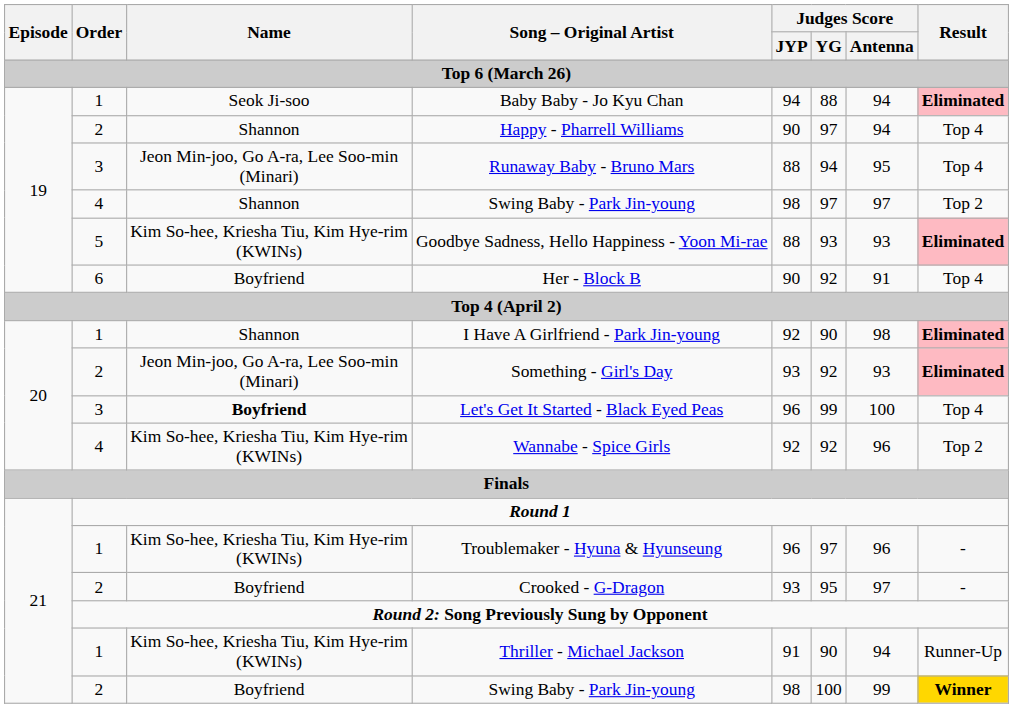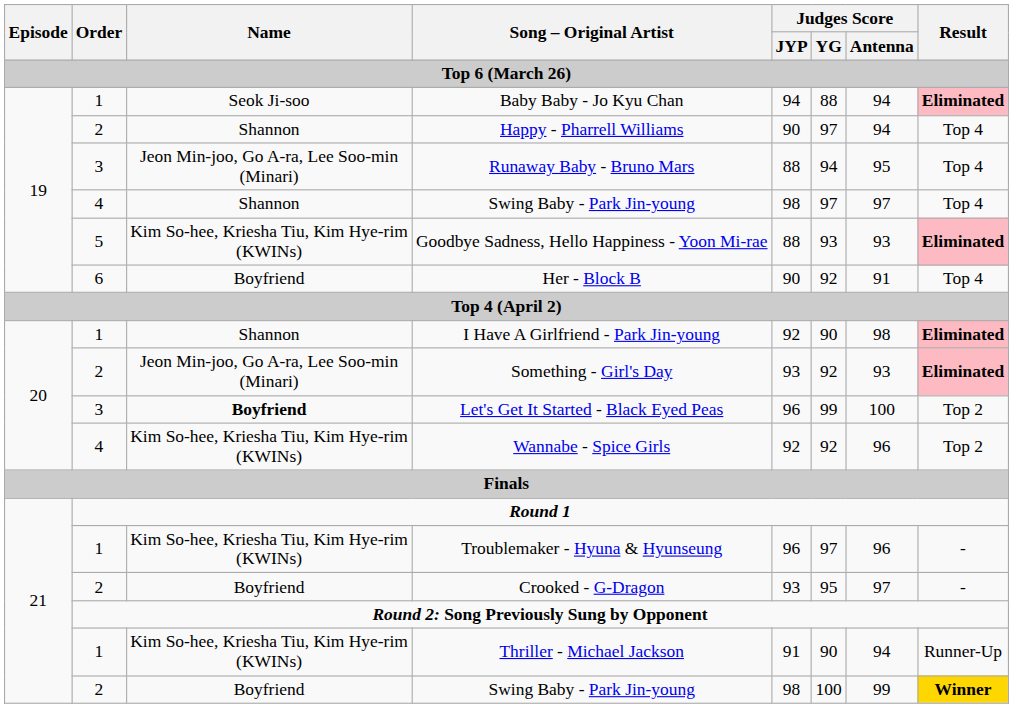4 / Swing Baby - Park Jin-young | Result: Top 2 -> Top 4
Let's Get It Started - Black Eyed Peas | Result: Top 4 -> Top 2
